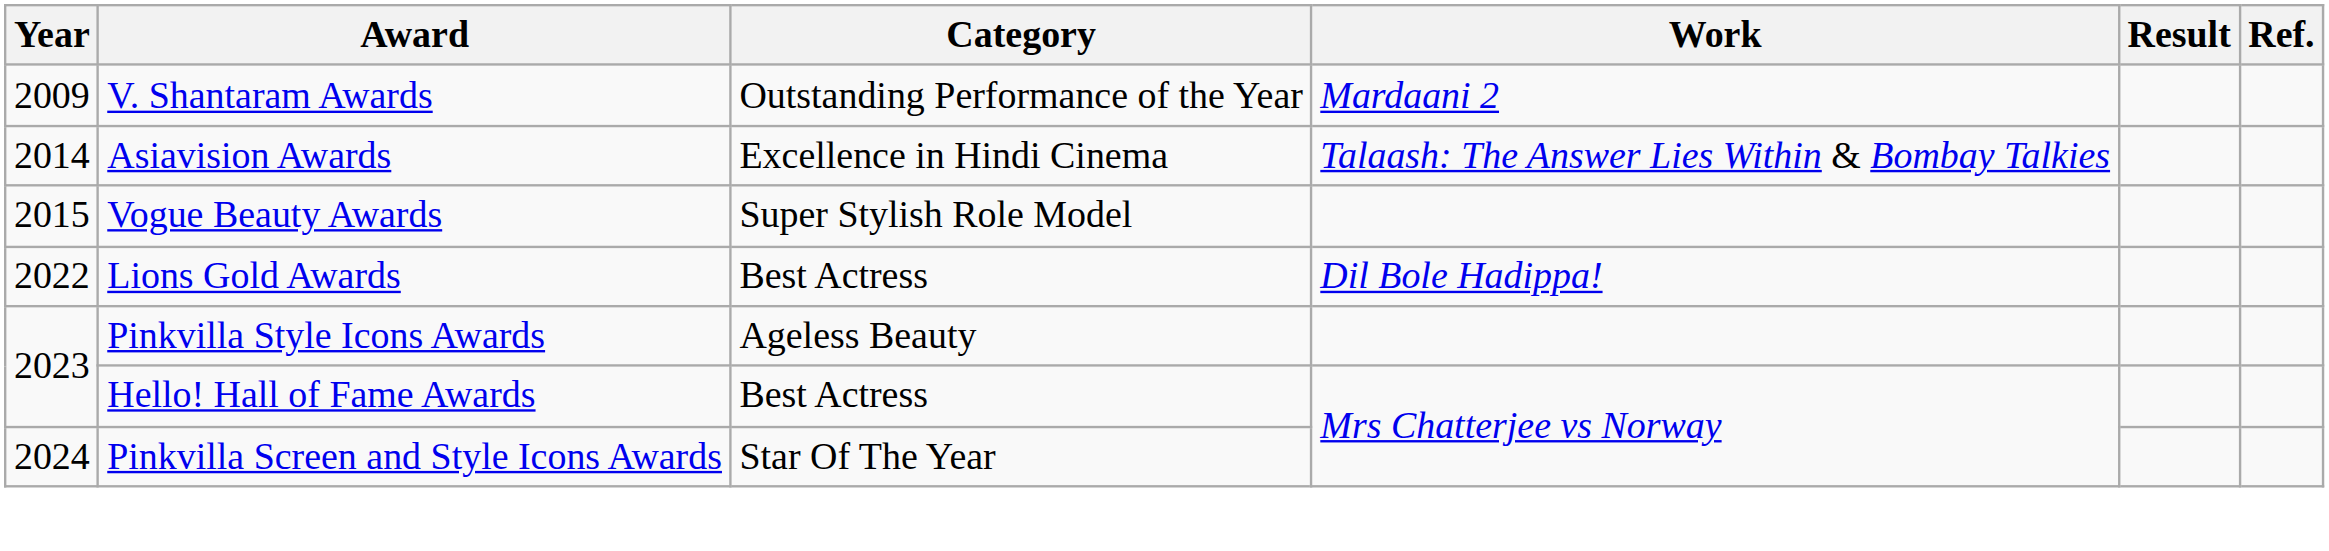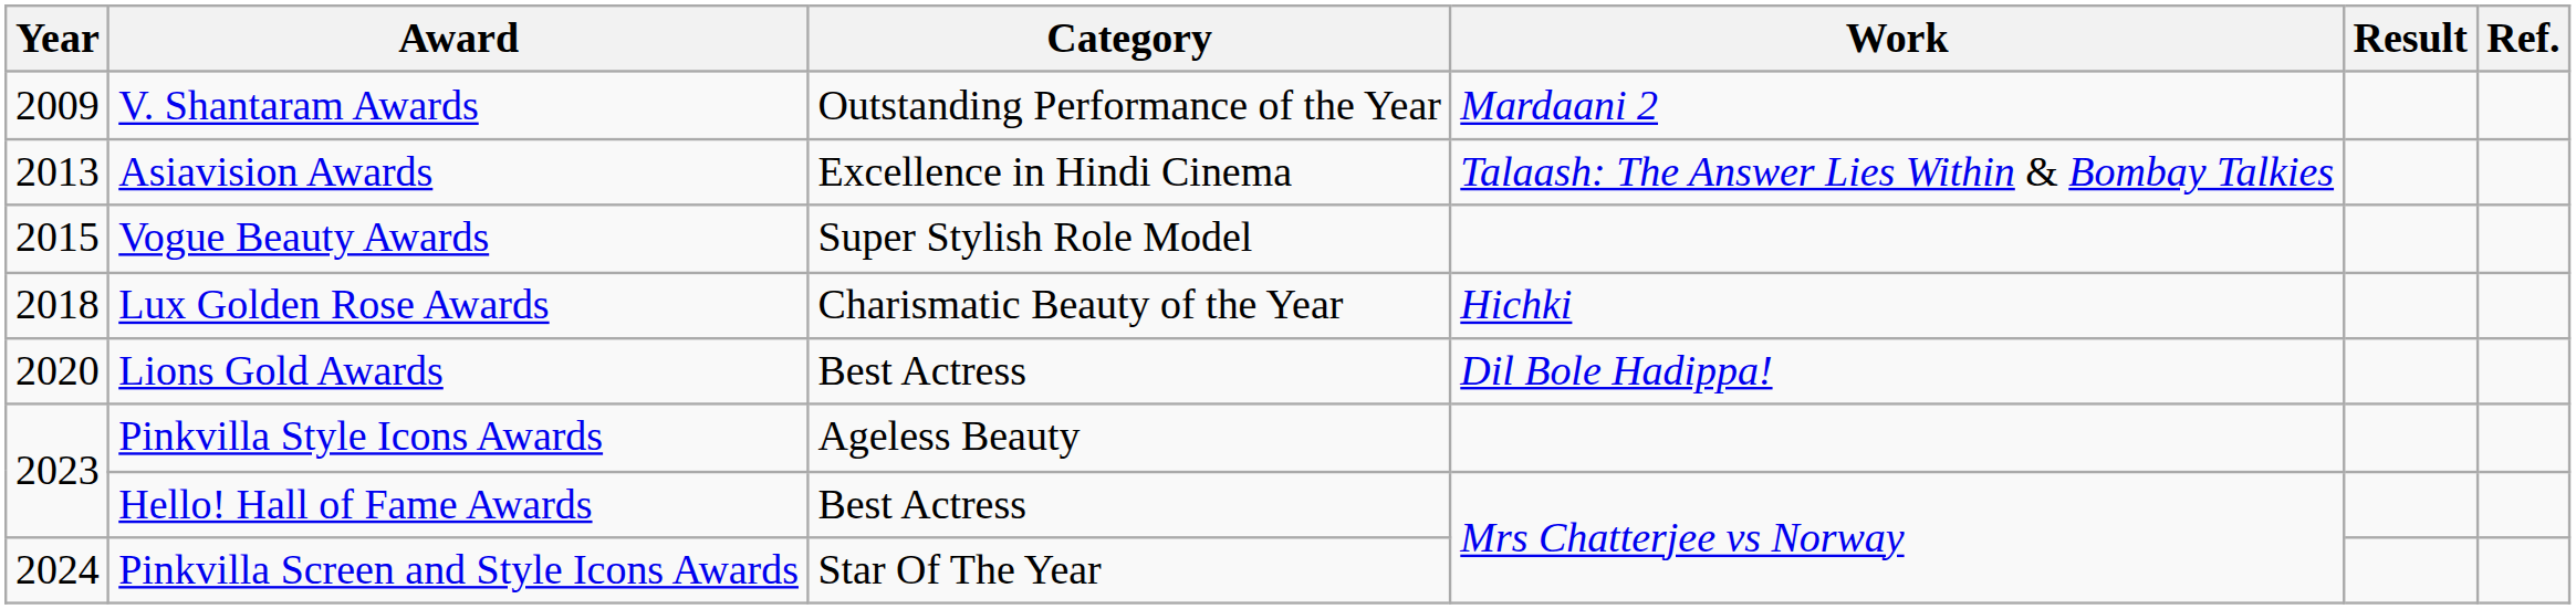Asiavision Awards | Year: 2014 -> 2013
+ row: 2018 | Lux Golden Rose Awards | Charismatic Beauty of the Year | Hichki
Lions Gold Awards | Year: 2022 -> 2020
